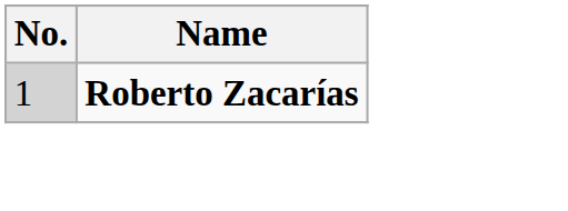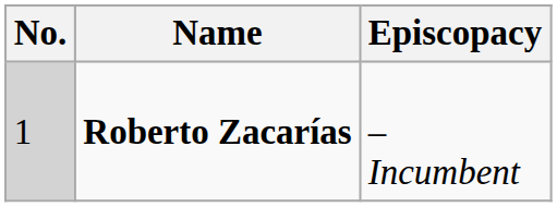+ column: Episcopacy | – Incumbent
